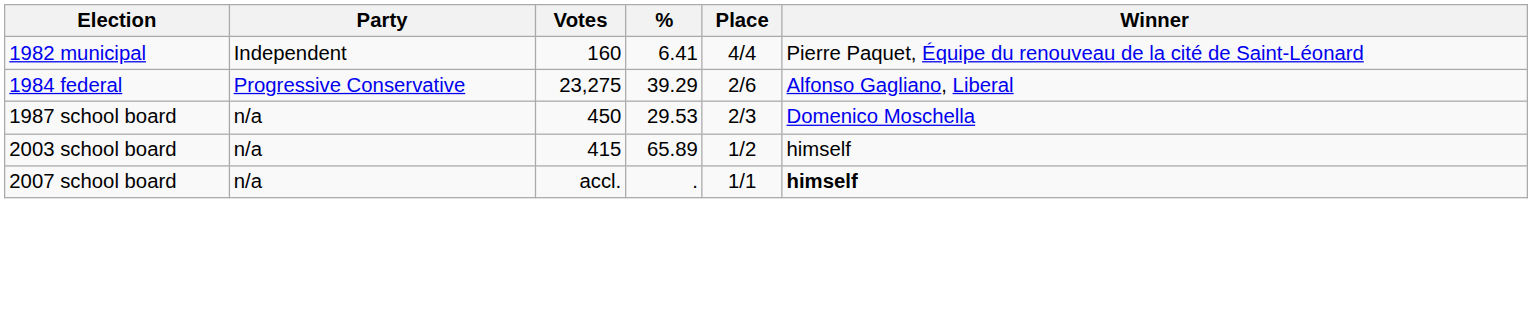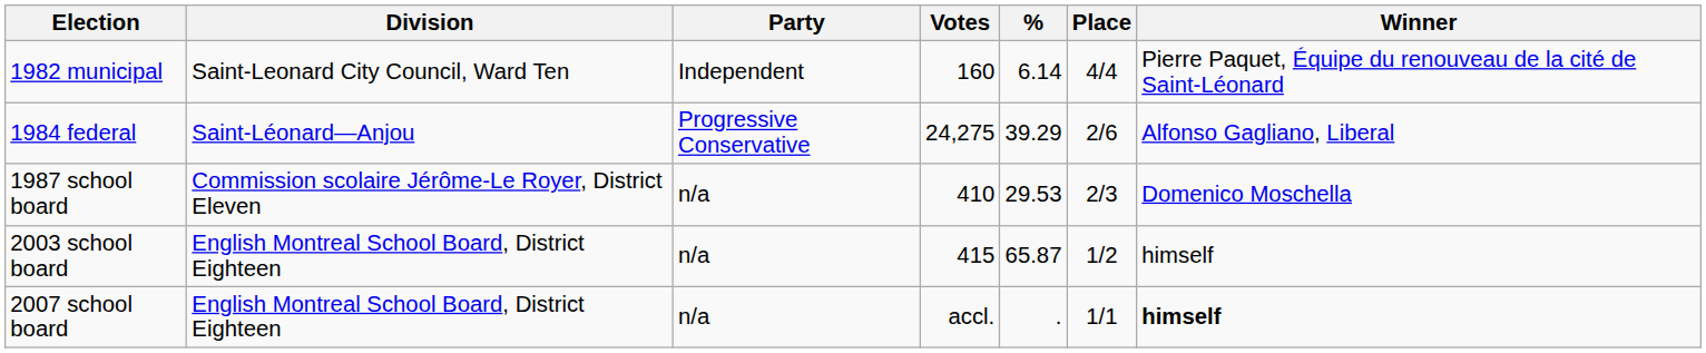+ column: Division | Saint-Leonard City Council, Ward Ten | Saint-Léonard—Anjou | Commission scolaire Jérôme-Le Royer, District Eleven | English Montreal School Board, District Eighteen | English Montreal School Board, District Eighteen
1982 municipal | %: 6.41 -> 6.14
1984 federal | Votes: 23,275 -> 24,275
1987 school board | Votes: 450 -> 410
2003 school board | %: 65.89 -> 65.87
